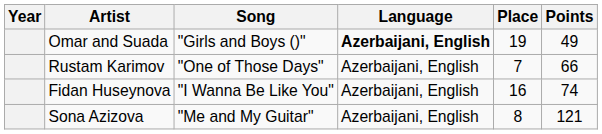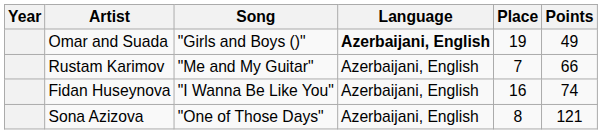Rustam Karimov | Song: "One of Those Days" -> "Me and My Guitar"
Sona Azizova | Song: "Me and My Guitar" -> "One of Those Days"
